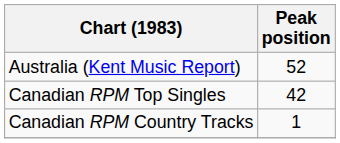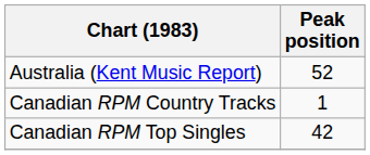rows swapped: Canadian RPM Country Tracks <-> Canadian RPM Top Singles
